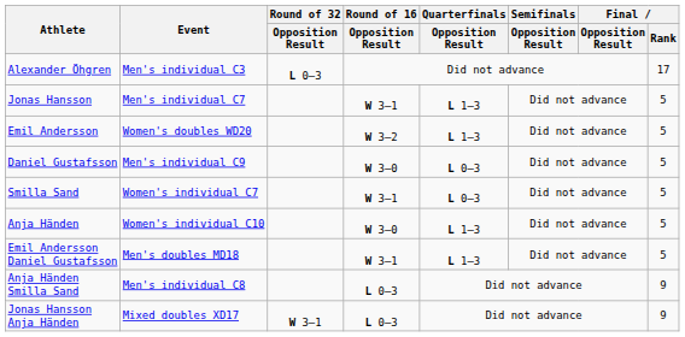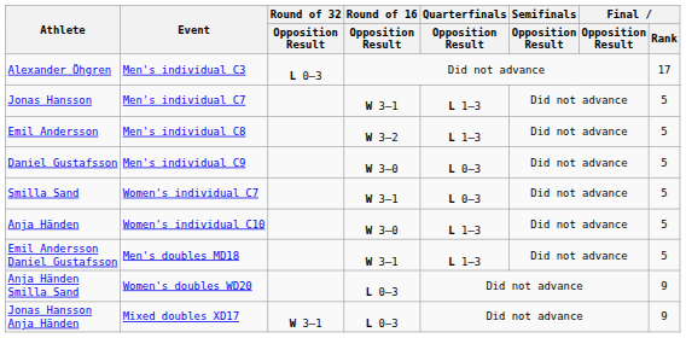Emil Andersson | Event: Women's doubles WD20 -> Men's individual C8
Anja Händen Smilla Sand | Event: Men's individual C8 -> Women's doubles WD20
